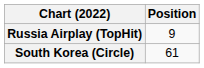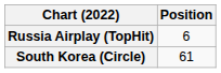Russia Airplay (TopHit) | Position: 9 -> 6
